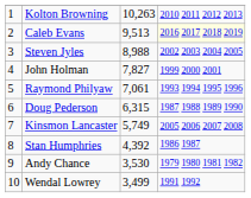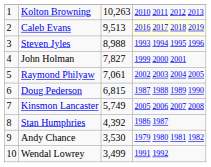Steven Jyles | column 4: 2002 2003 2004 2005 -> 1993 1994 1995 1996
Raymond Philyaw | column 4: 1993 1994 1995 1996 -> 2002 2003 2004 2005
Doug Pederson | column 3: 6,315 -> 6,815
